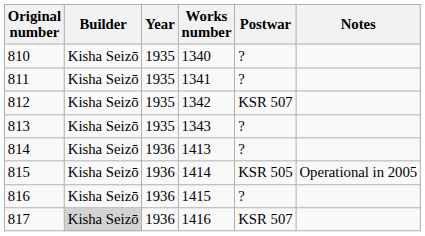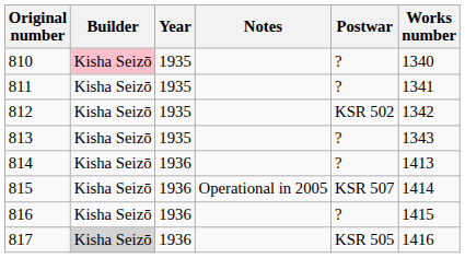columns swapped: Works number <-> Notes
810 | Builder: no background -> pink background
812 | Postwar: KSR 507 -> KSR 502
815 | Postwar: KSR 505 -> KSR 507
817 | Postwar: KSR 507 -> KSR 505
